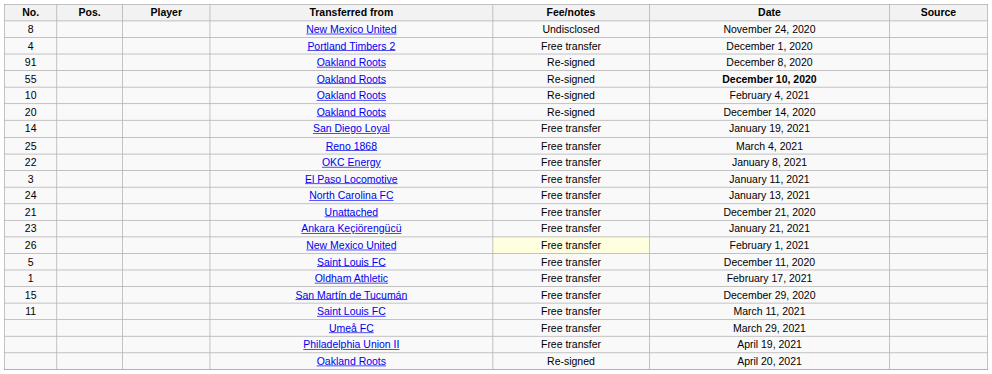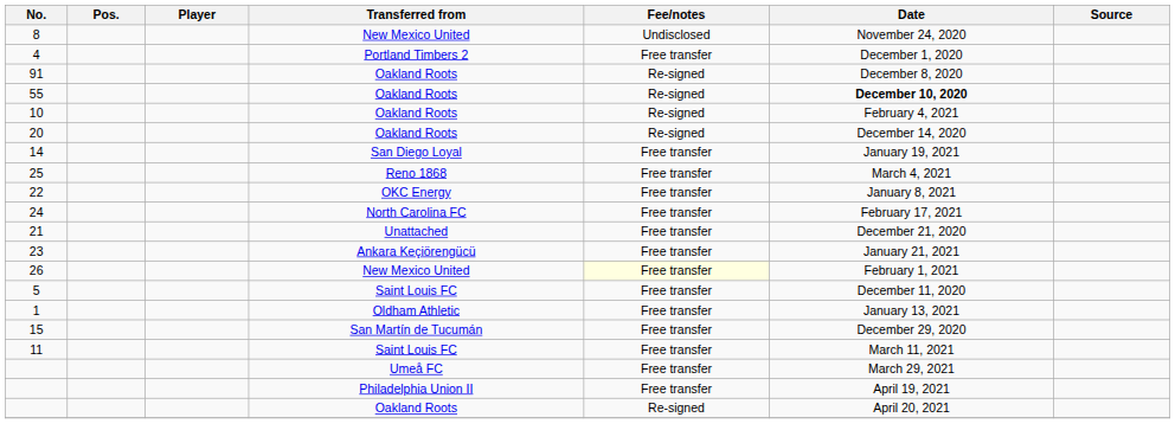- row: 3 | El Paso Locomotive | Free transfer | January 11, 2021
24 | Date: January 13, 2021 -> February 17, 2021
1 | Date: February 17, 2021 -> January 13, 2021
